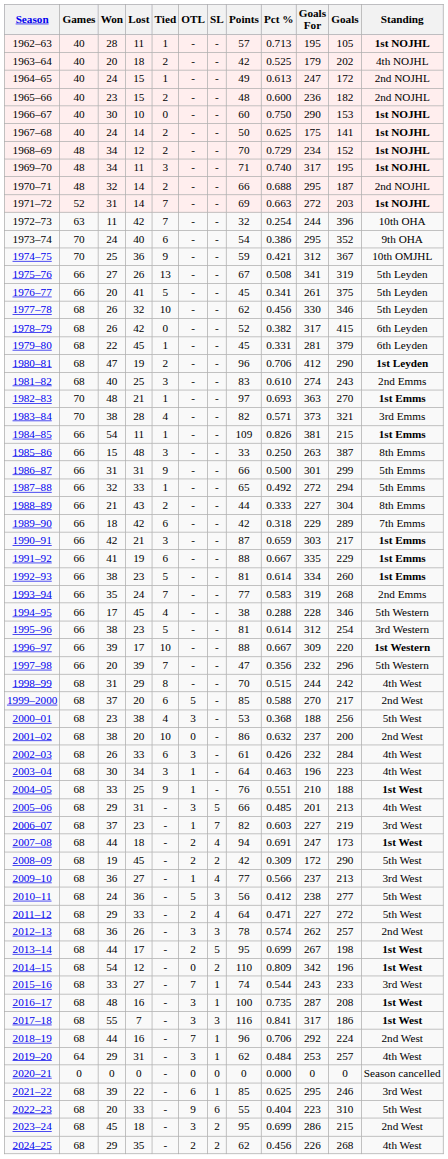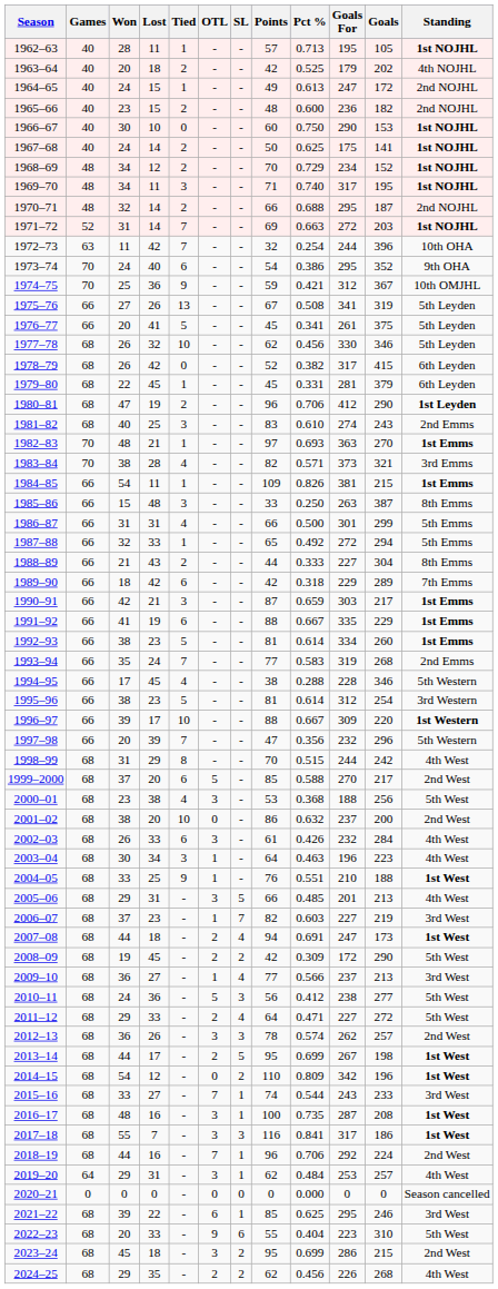1986–87 | Tied: 9 -> 4
